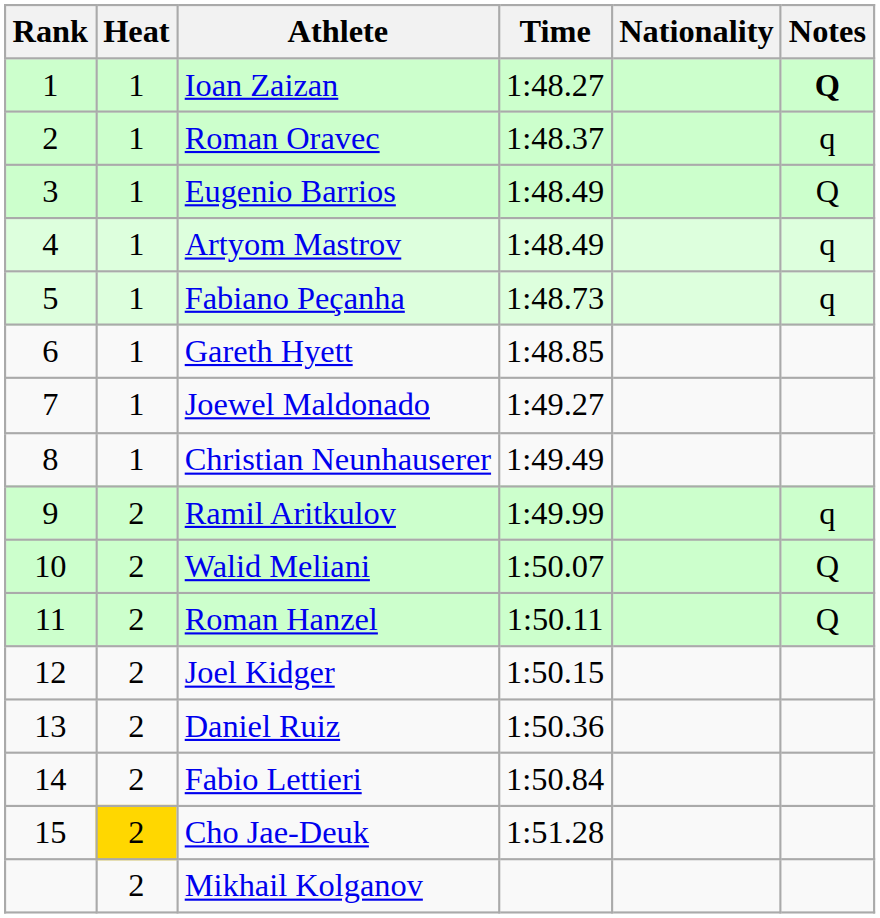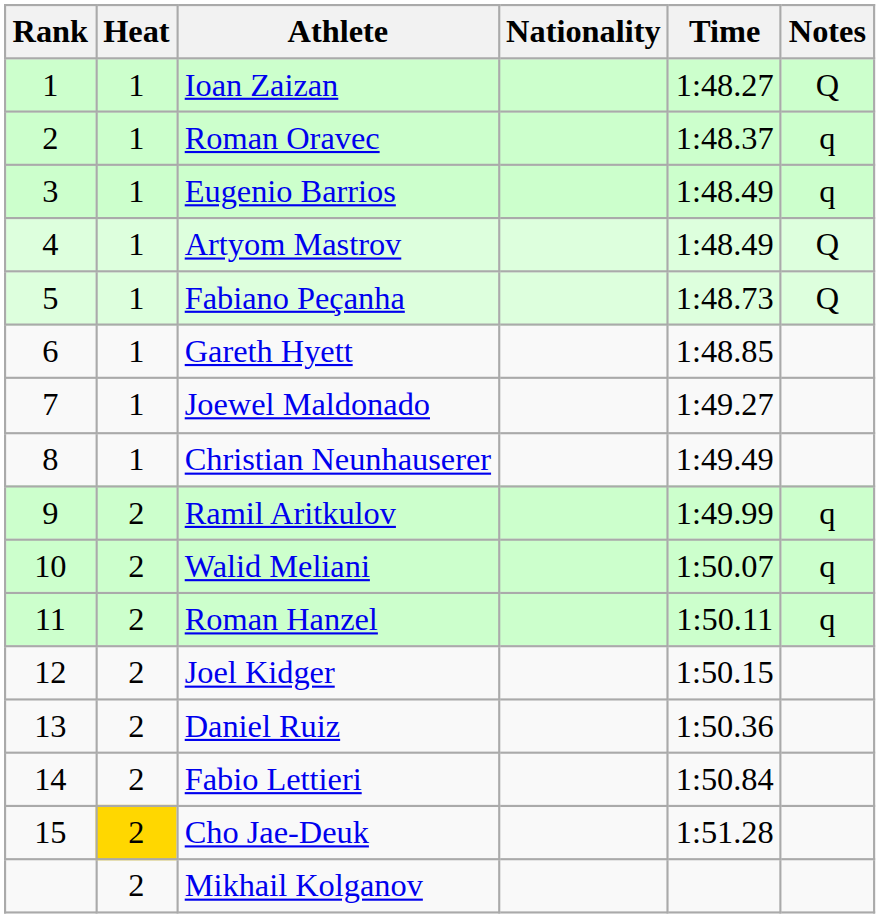columns swapped: Nationality <-> Time
Ioan Zaizan | Notes: bold -> normal
Eugenio Barrios | Notes: Q -> q
Artyom Mastrov | Notes: q -> Q
Fabiano Peçanha | Notes: q -> Q
Walid Meliani | Notes: Q -> q
Roman Hanzel | Notes: Q -> q
